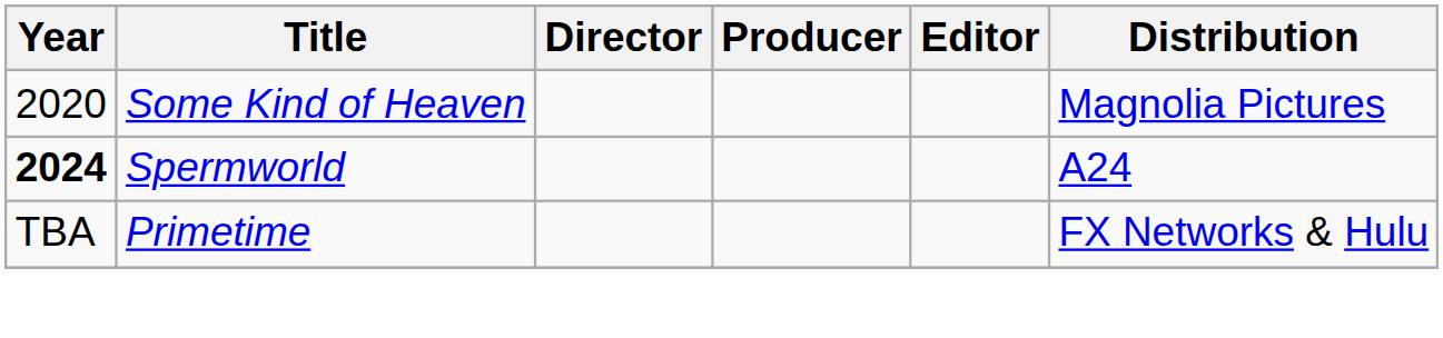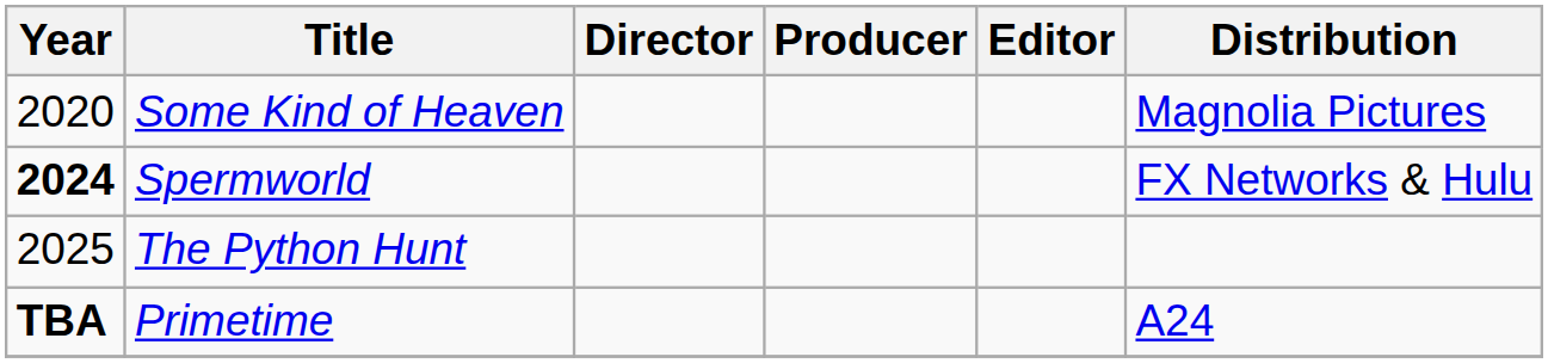Spermworld | Distribution: A24 -> FX Networks & Hulu
+ row: 2025 | The Python Hunt
Primetime | Year: normal -> bold
Primetime | Distribution: FX Networks & Hulu -> A24
